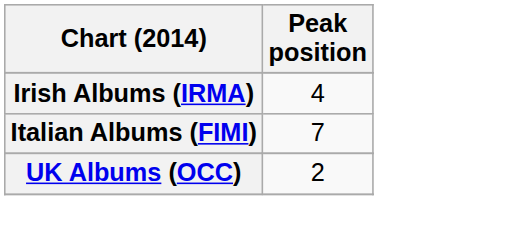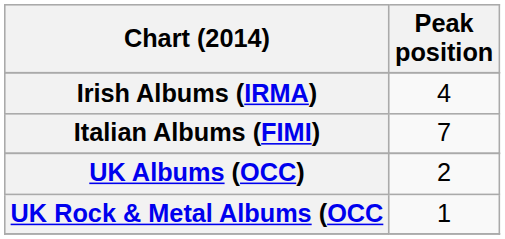+ row: UK Rock & Metal Albums (OCC | 1
